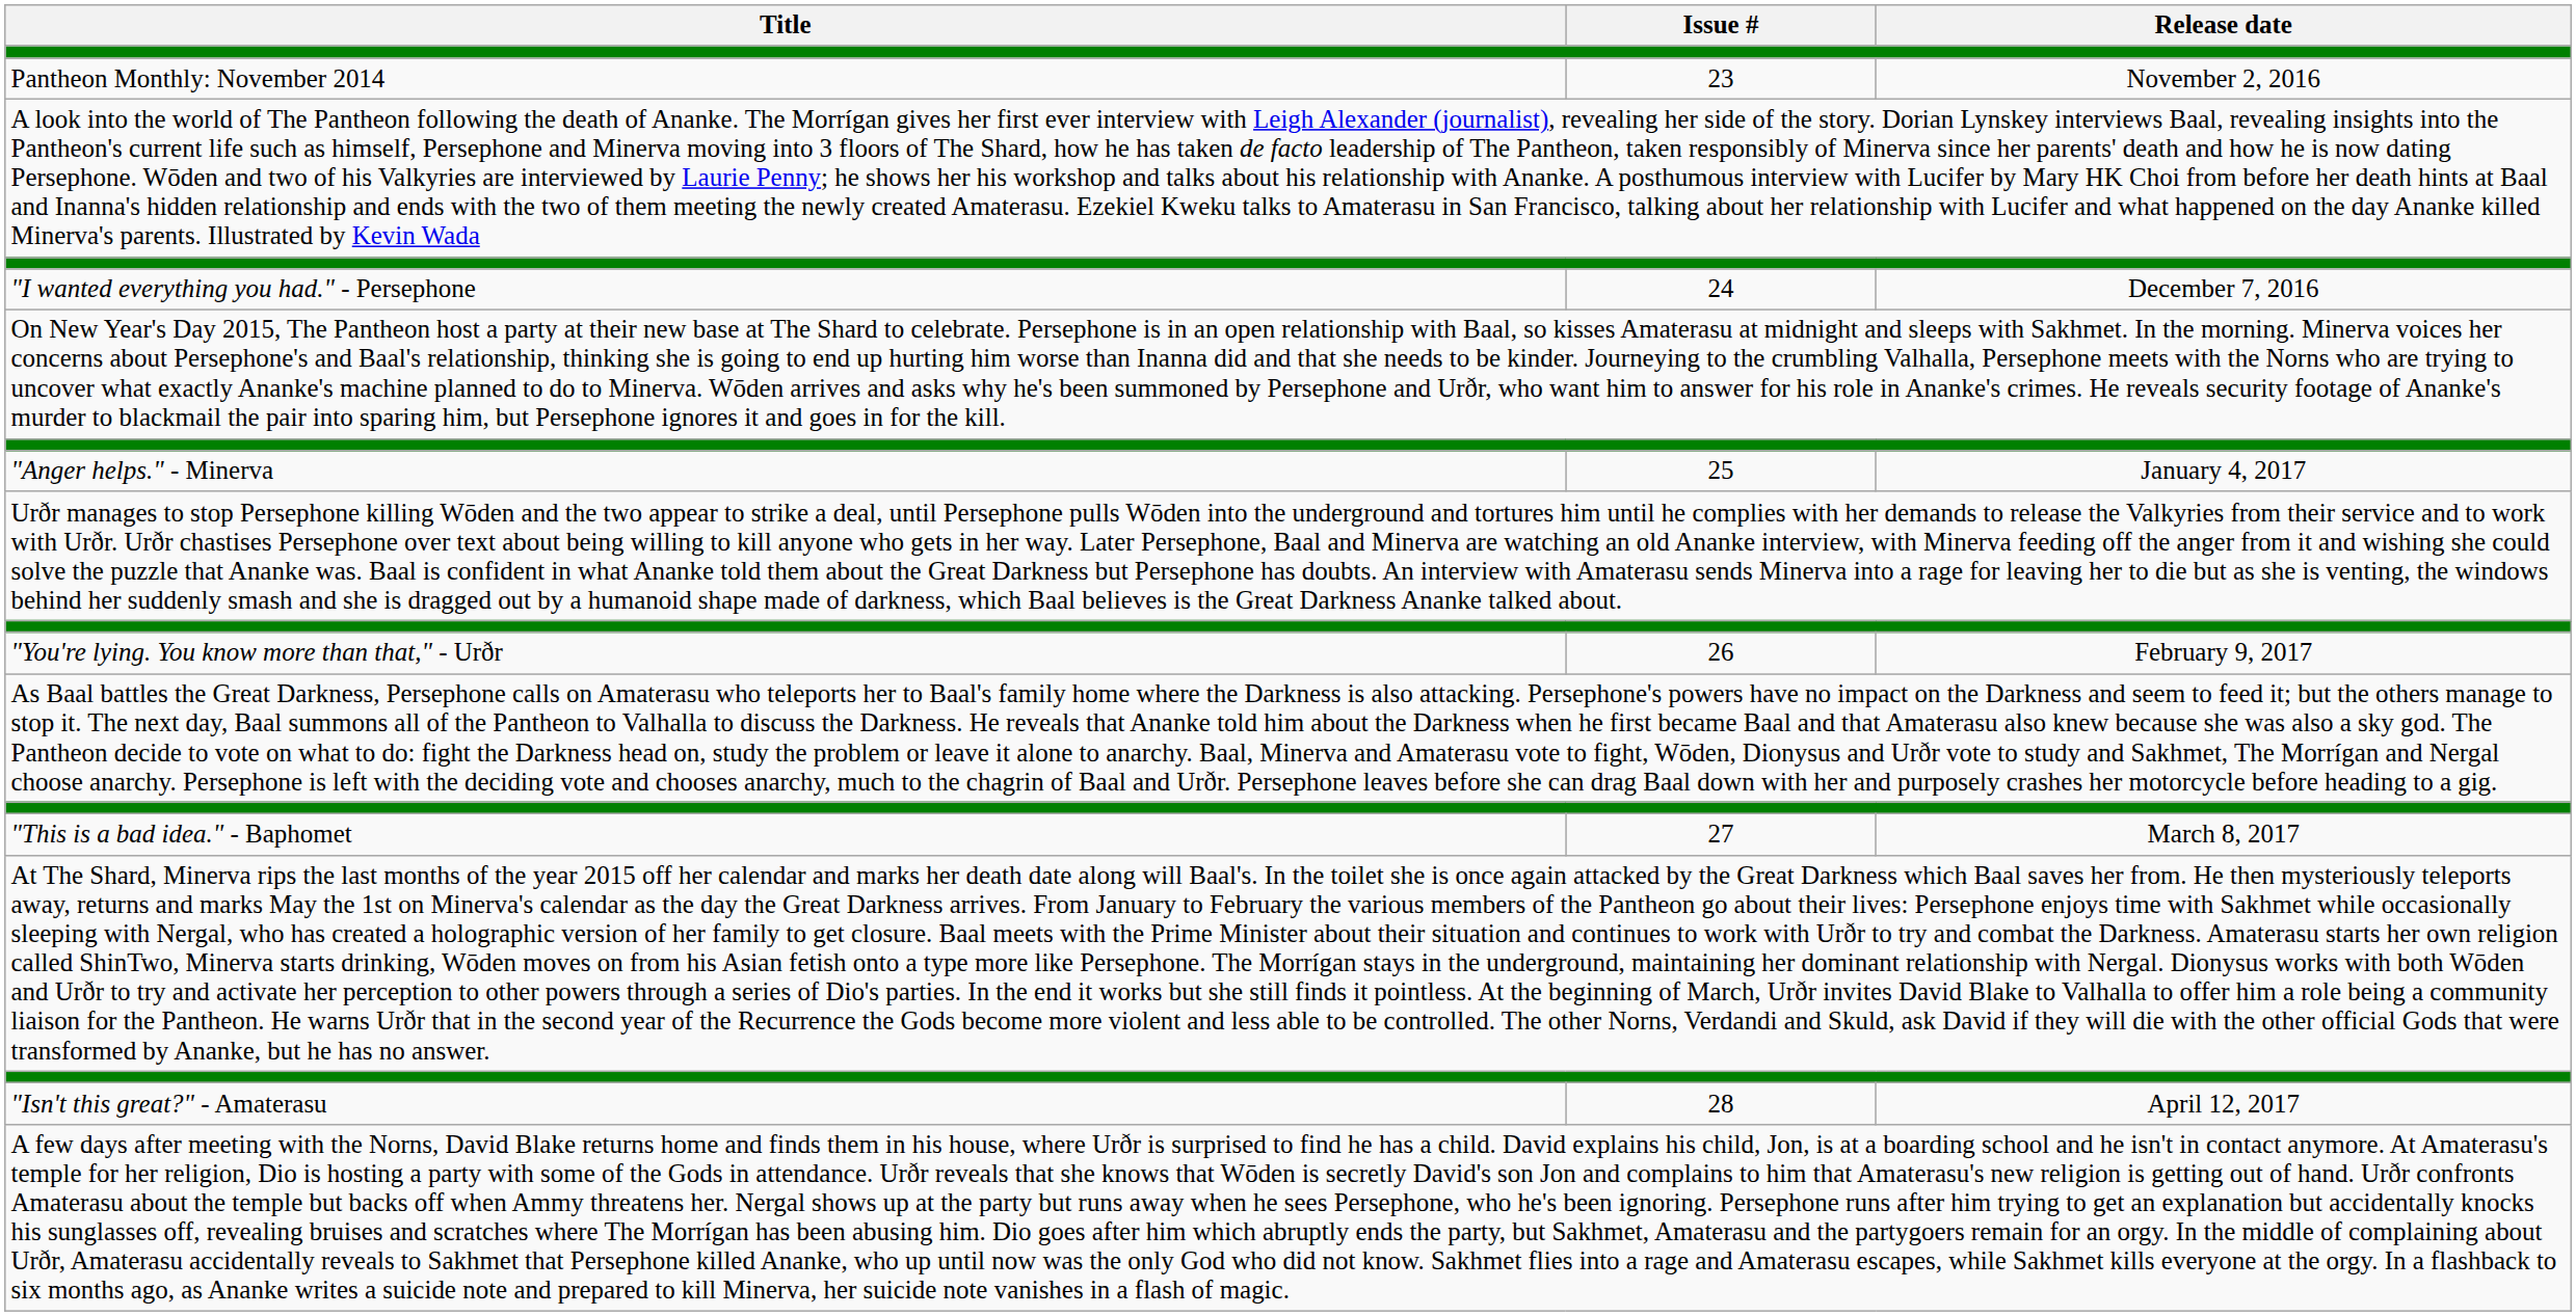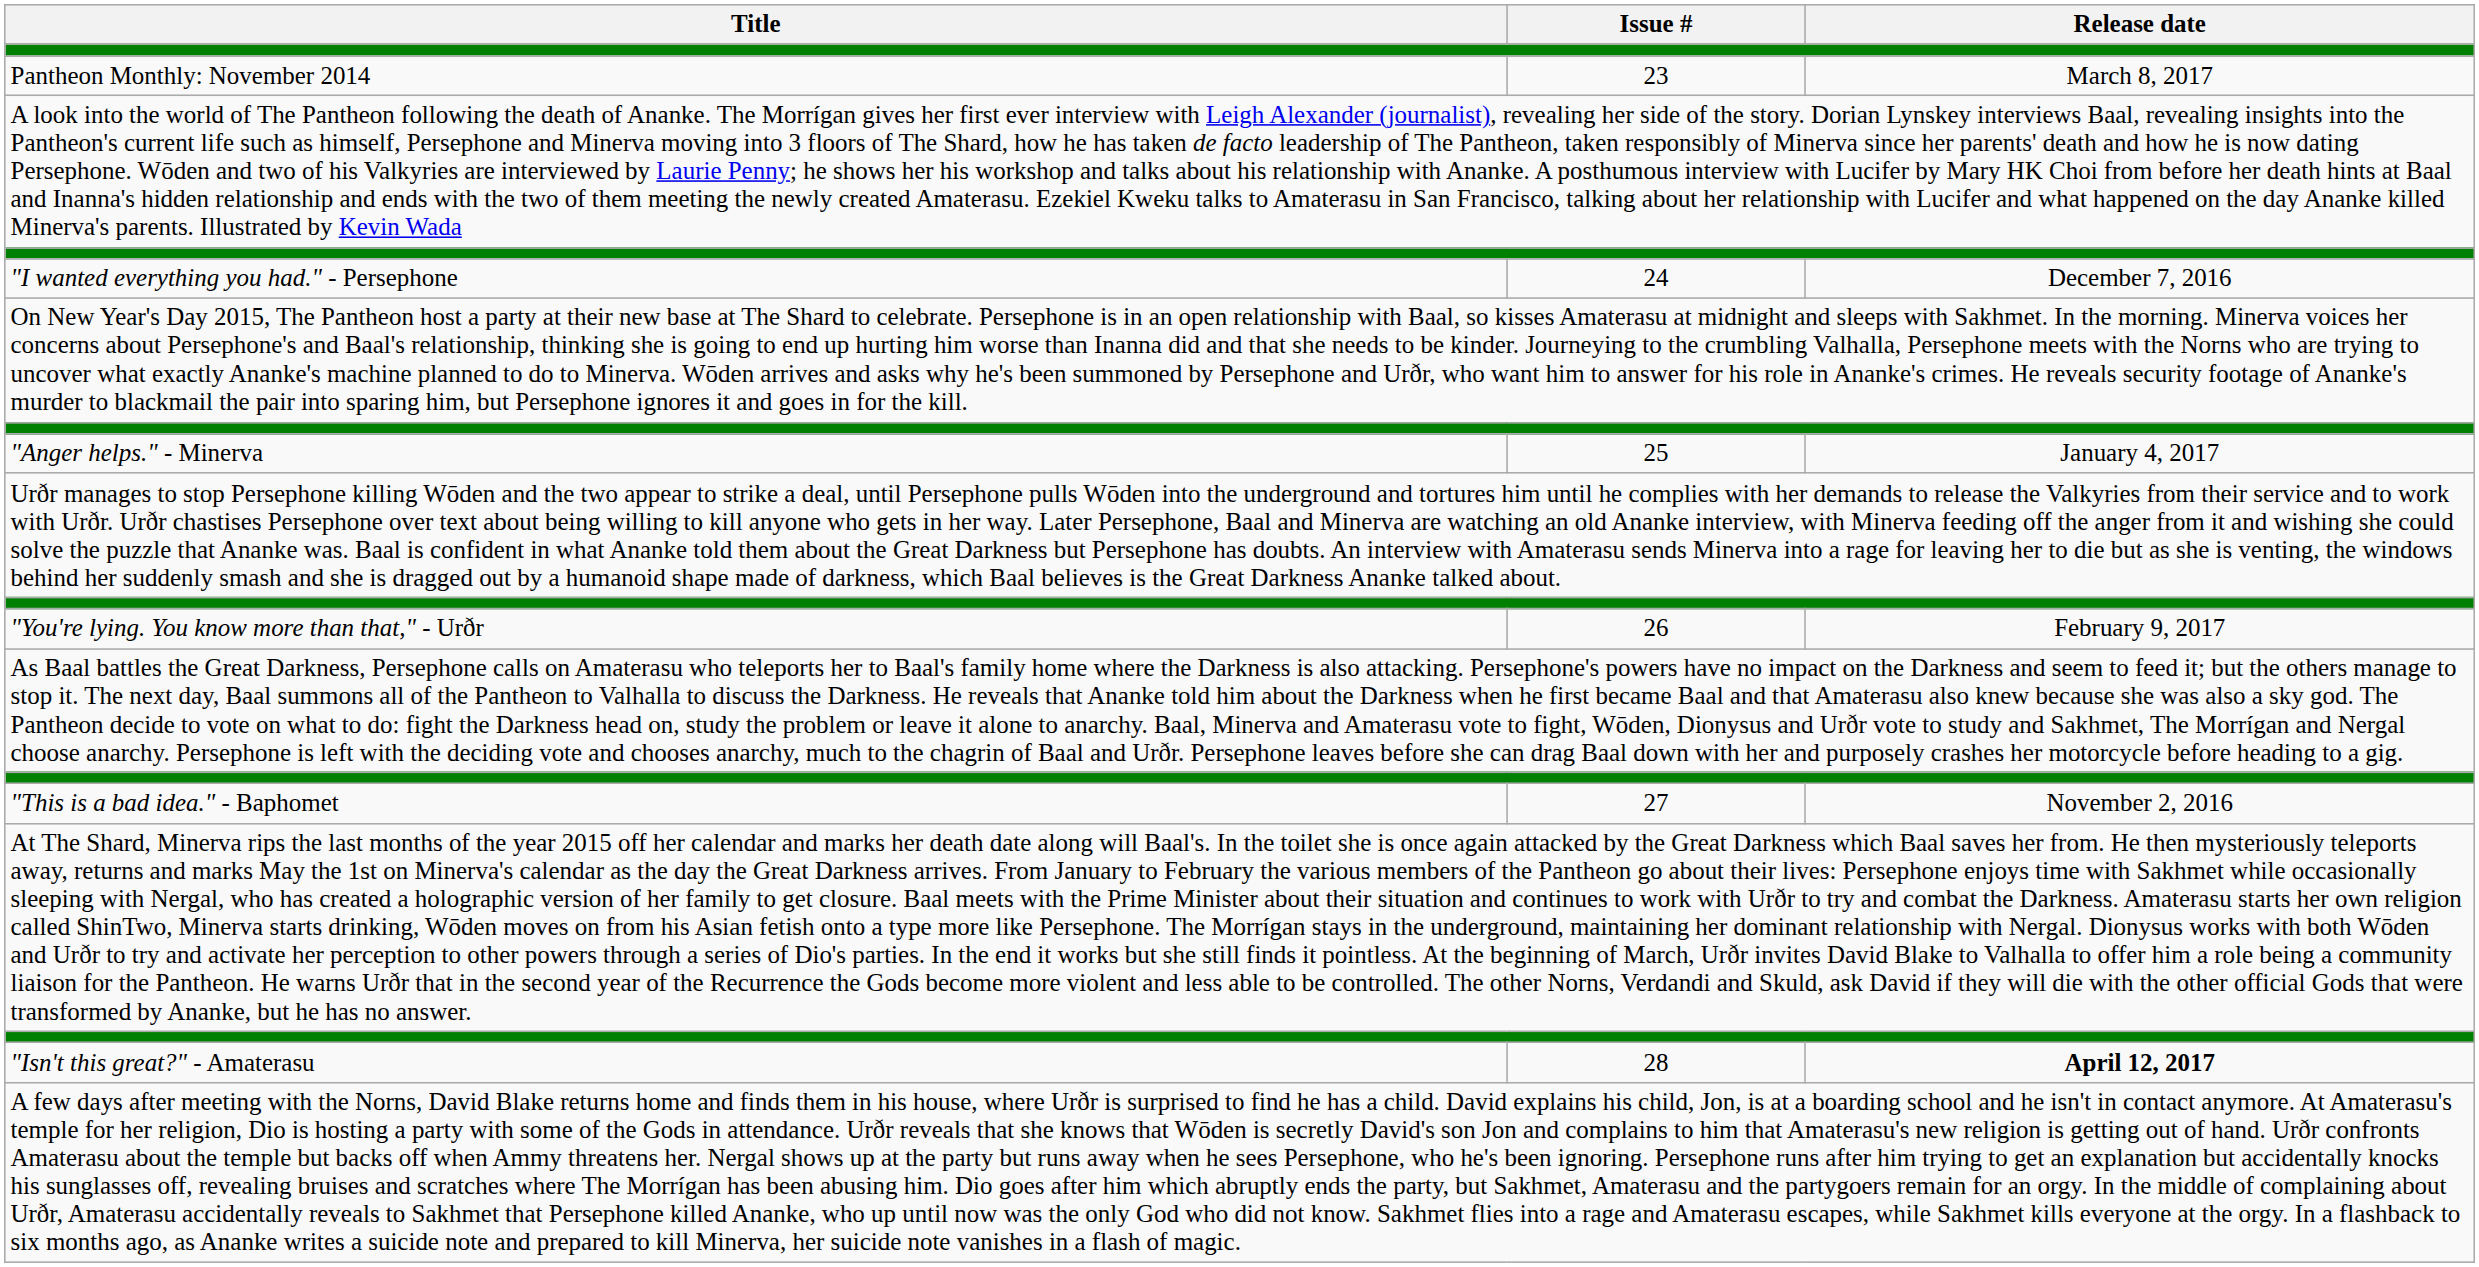Pantheon Monthly: November 2014 | Release date: November 2, 2016 -> March 8, 2017
"This is a bad idea." - Baphomet | Release date: March 8, 2017 -> November 2, 2016
"Isn't this great?" - Amaterasu | Release date: normal -> bold
